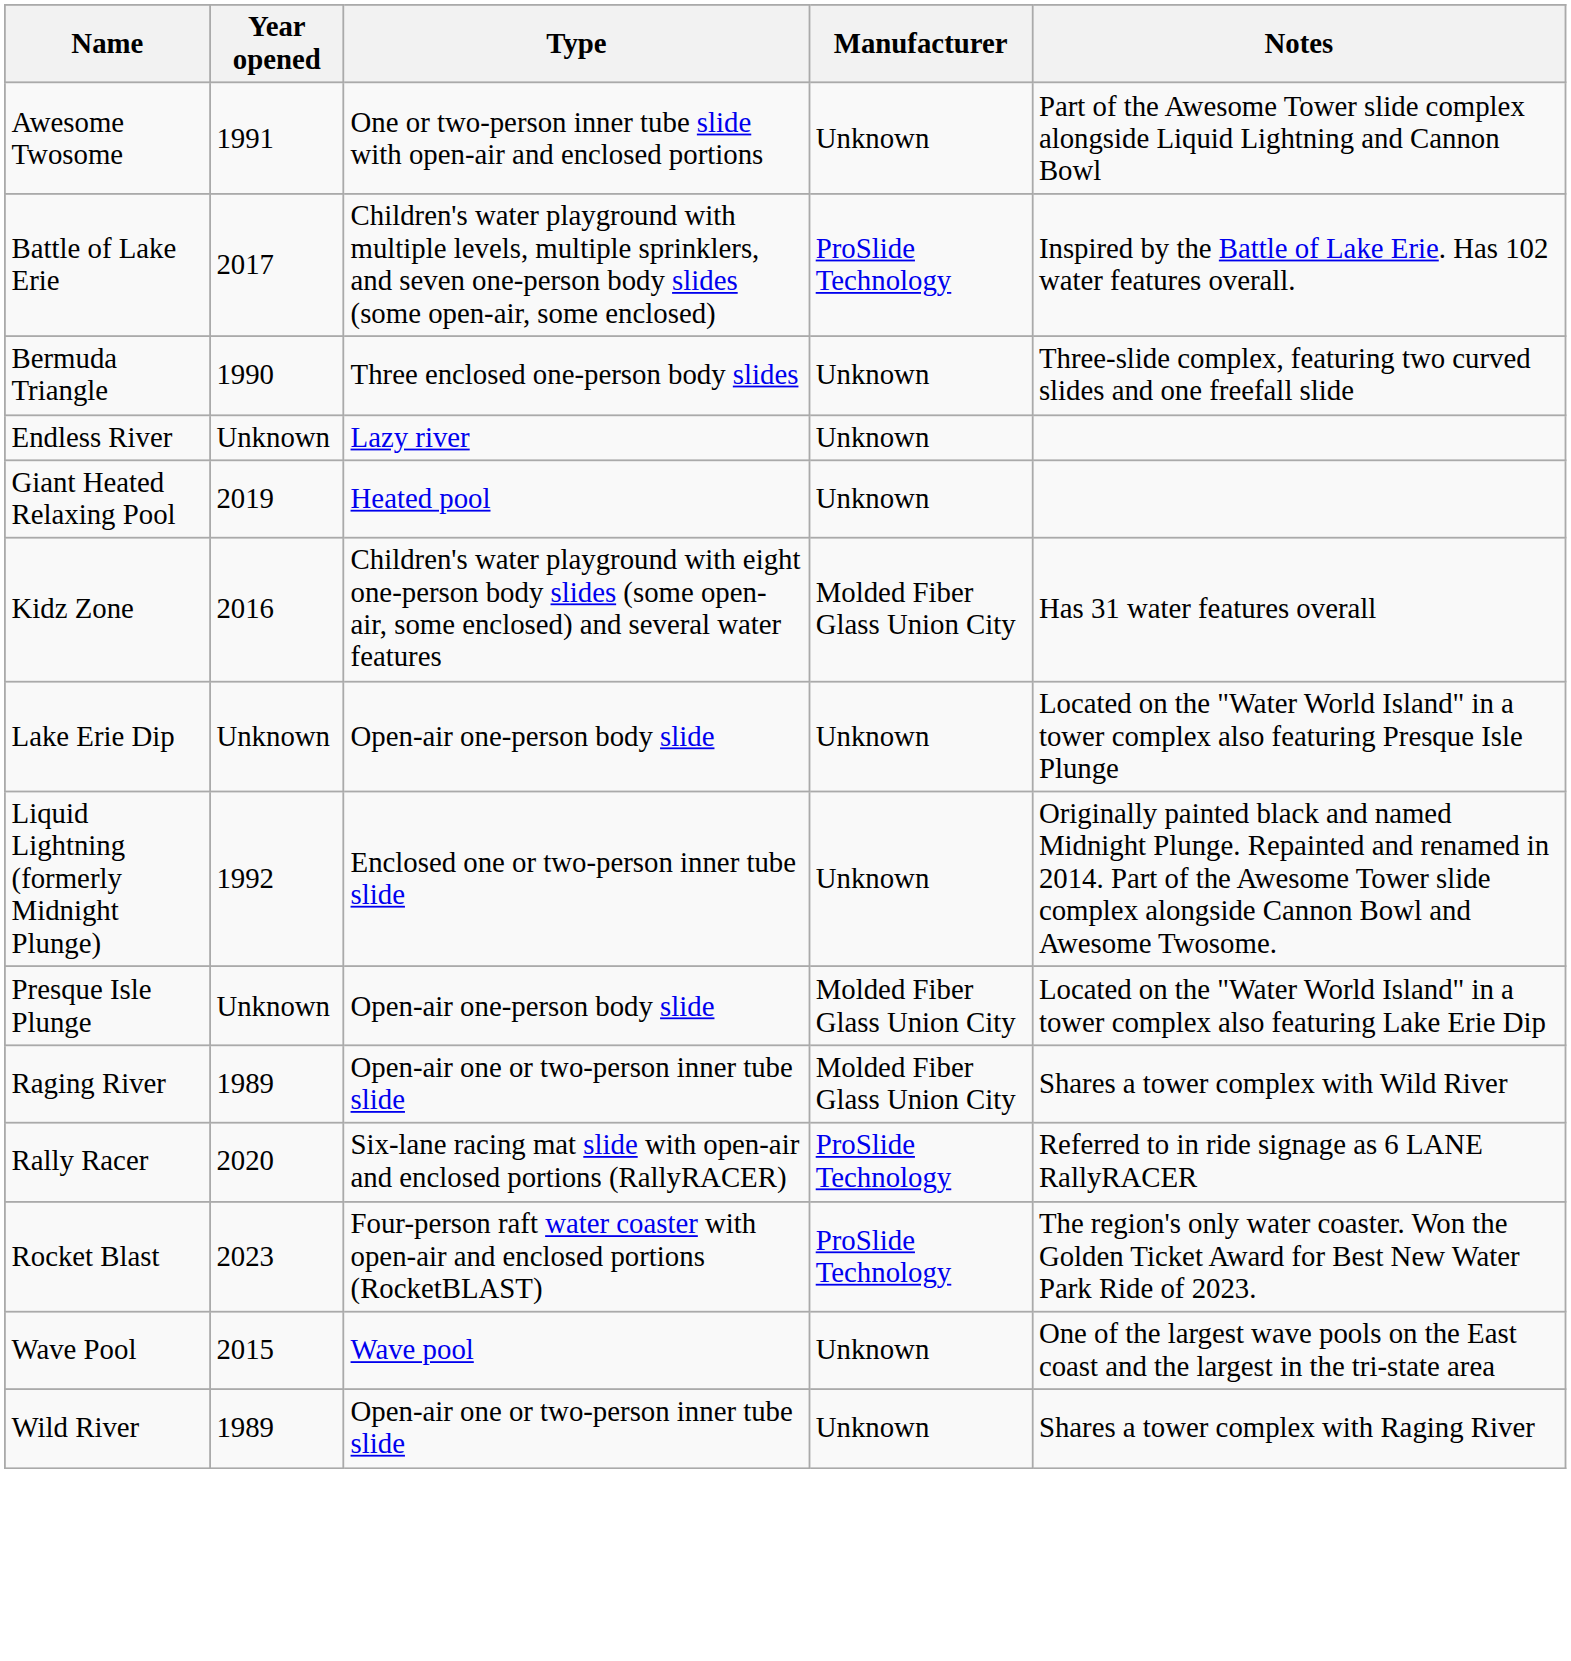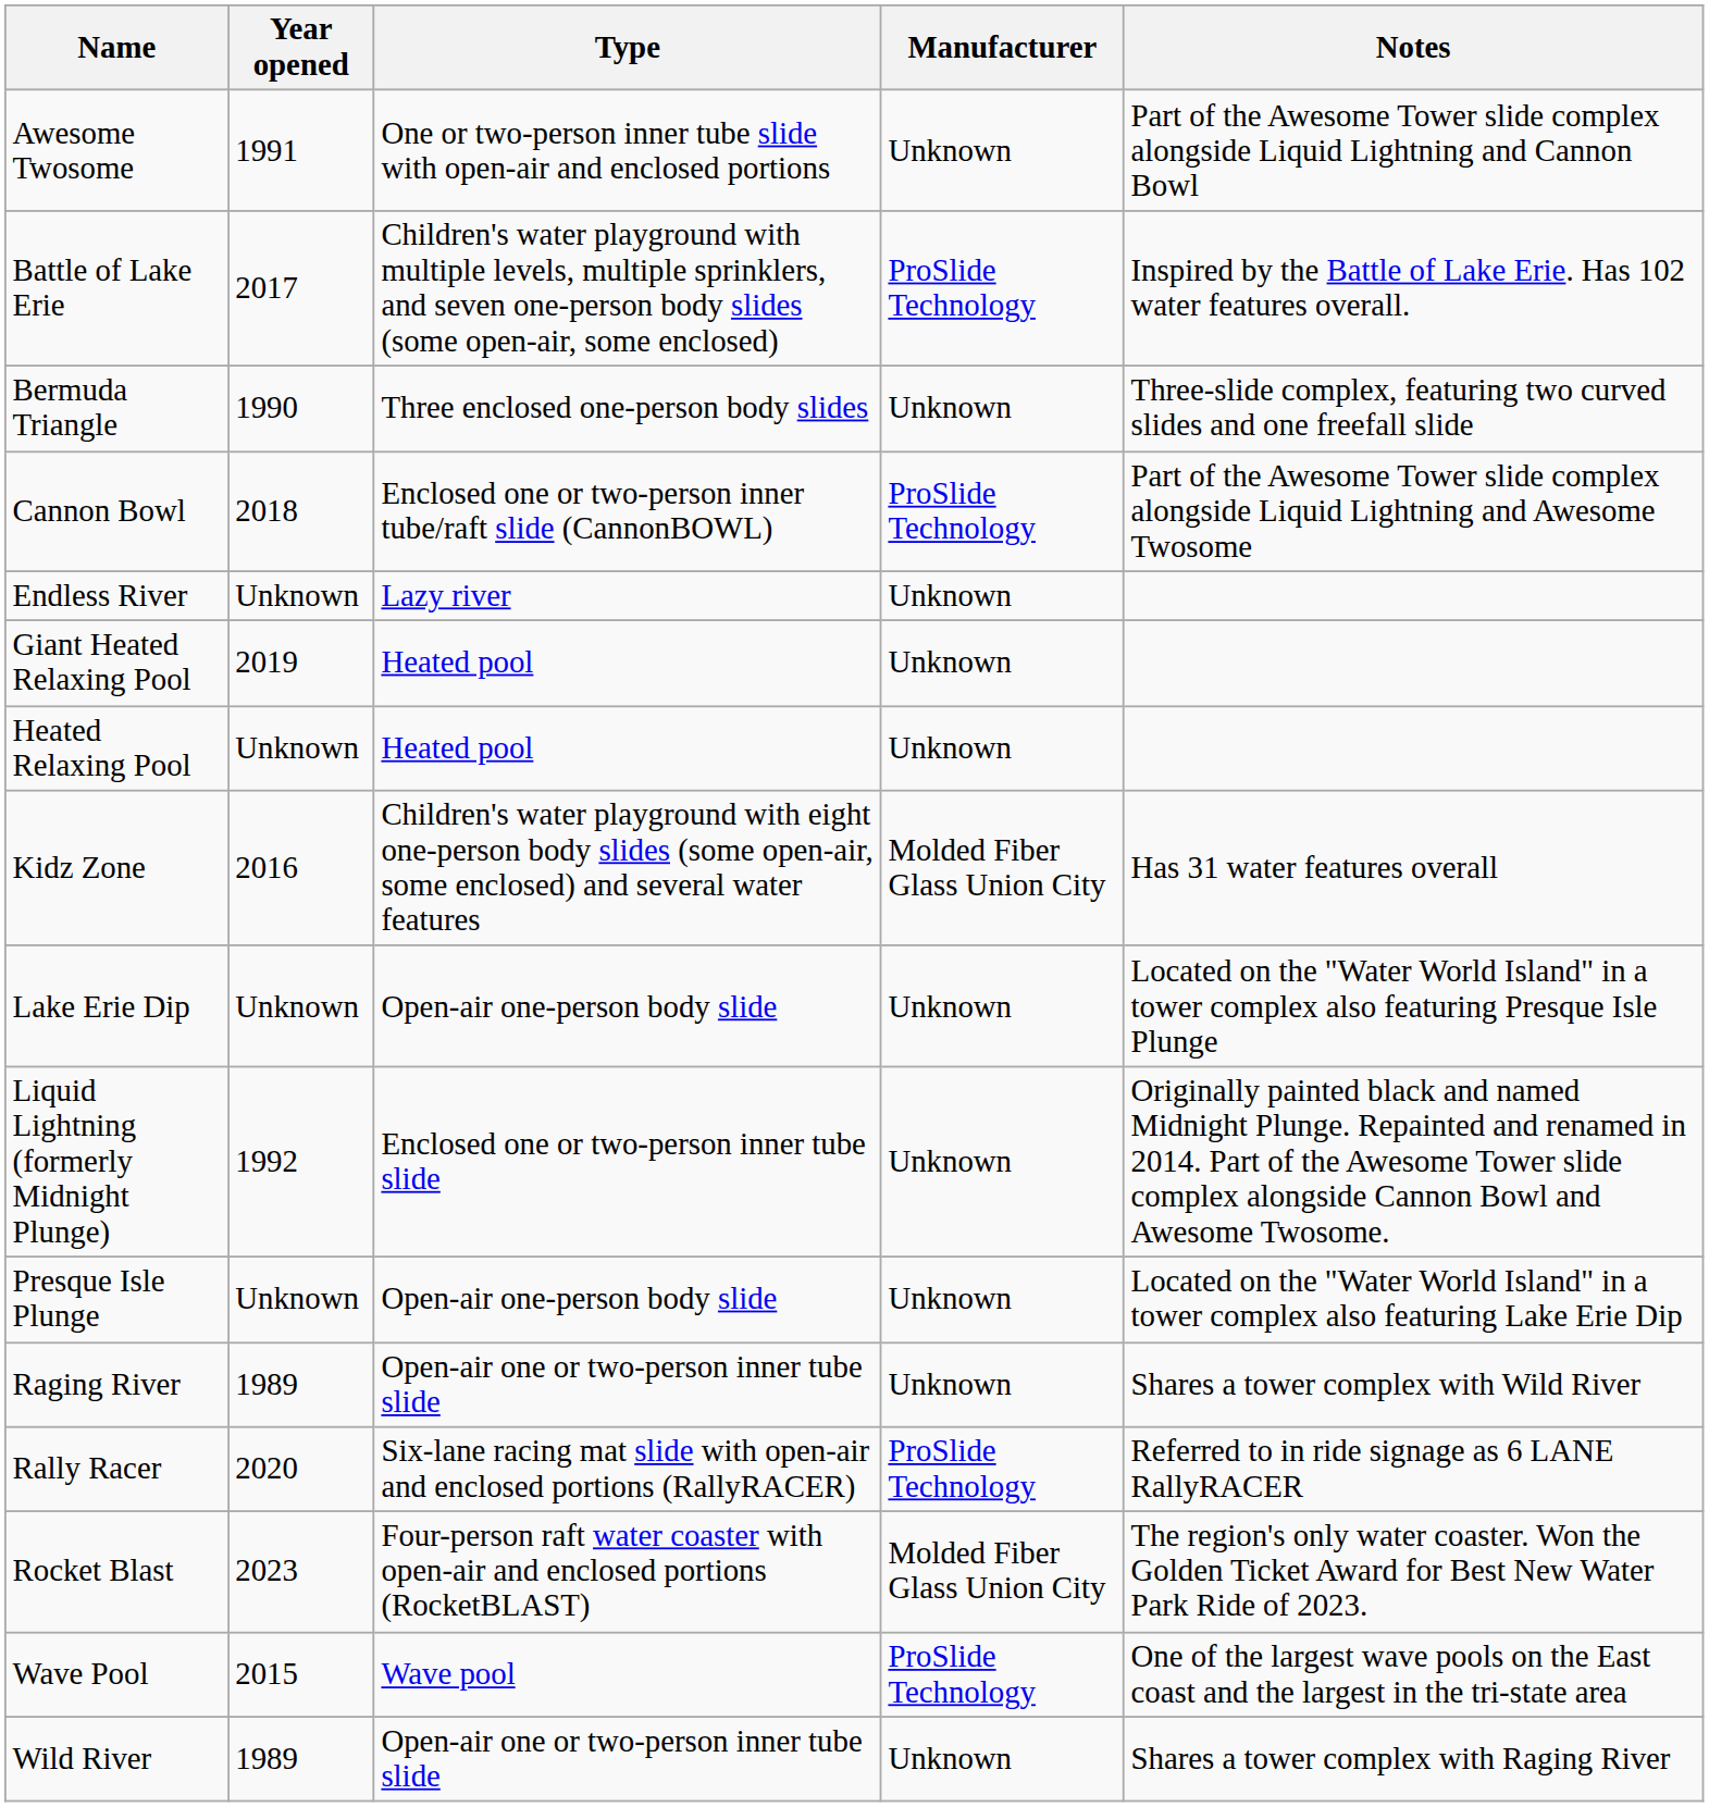+ row: Cannon Bowl | 2018 | Enclosed one or two-person inner tube/raft slide (CannonBOWL) | ProSlide Technology | Part of the Awesome Tower slide complex alongside Liquid Lightning and Awesome Twosome
+ row: Heated Relaxing Pool | Unknown | Heated pool | Unknown
Presque Isle Plunge | Manufacturer: Molded Fiber Glass Union City -> Unknown
Raging River | Manufacturer: Molded Fiber Glass Union City -> Unknown
Rocket Blast | Manufacturer: ProSlide Technology -> Molded Fiber Glass Union City
Wave Pool | Manufacturer: Unknown -> ProSlide Technology
